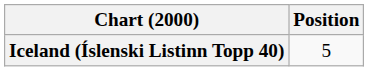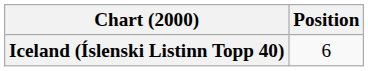Iceland (Íslenski Listinn Topp 40) | Position: 5 -> 6
